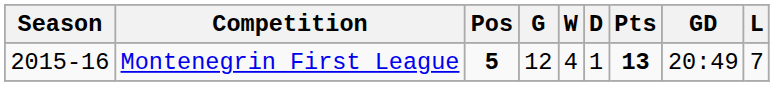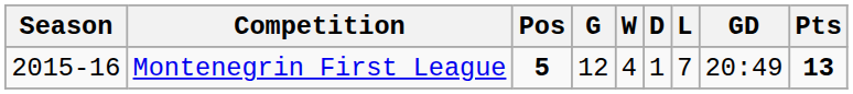columns swapped: L <-> Pts
